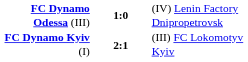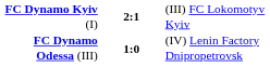rows swapped: FC Dynamo Kyiv (I) <-> FC Dynamo Odessa (III)
